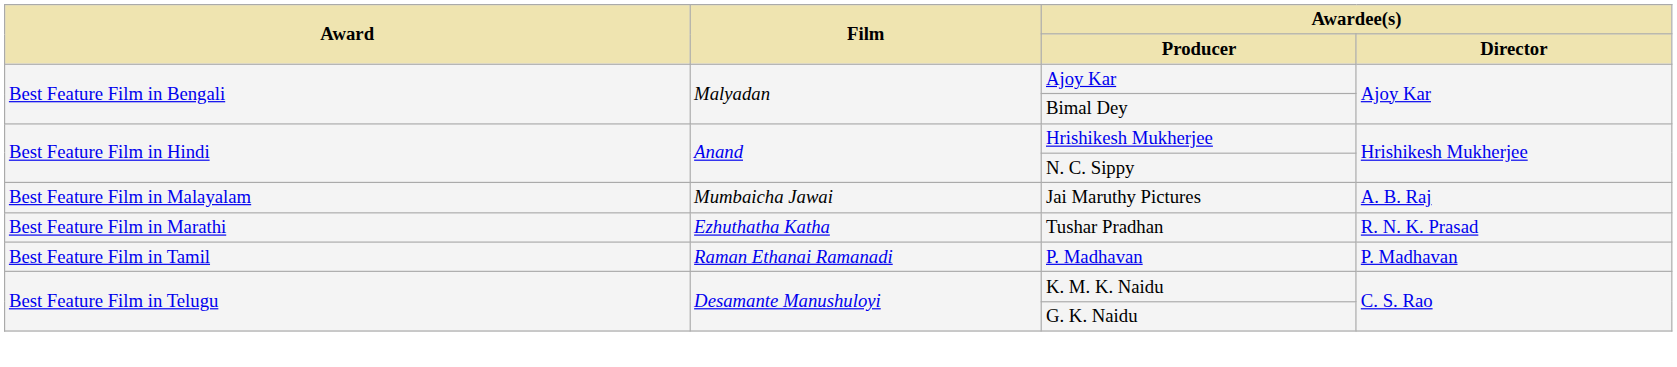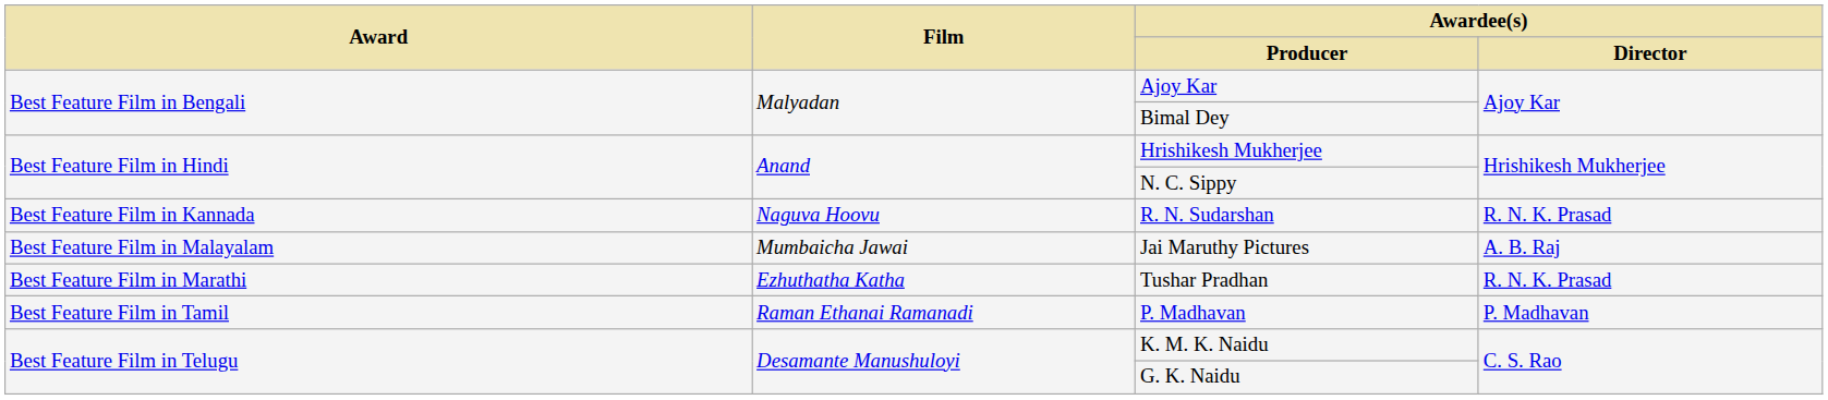+ row: Best Feature Film in Kannada | Naguva Hoovu | R. N. Sudarshan | R. N. K. Prasad
